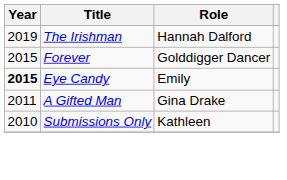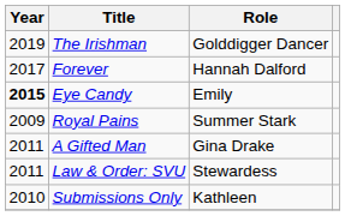The Irishman | Role: Hannah Dalford -> Golddigger Dancer
Forever | Year: 2015 -> 2017
Forever | Role: Golddigger Dancer -> Hannah Dalford
+ row: 2009 | Royal Pains | Summer Stark
+ row: 2011 | Law & Order: SVU | Stewardess
